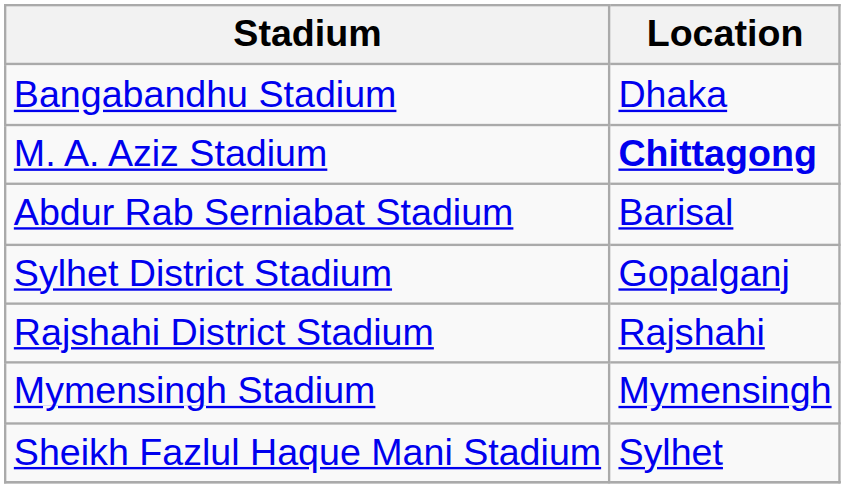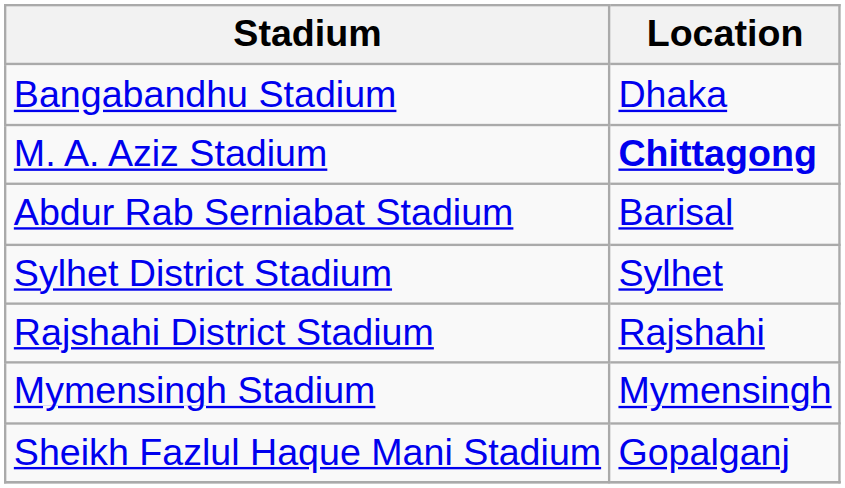Sylhet District Stadium | Location: Gopalganj -> Sylhet
Sheikh Fazlul Haque Mani Stadium | Location: Sylhet -> Gopalganj
